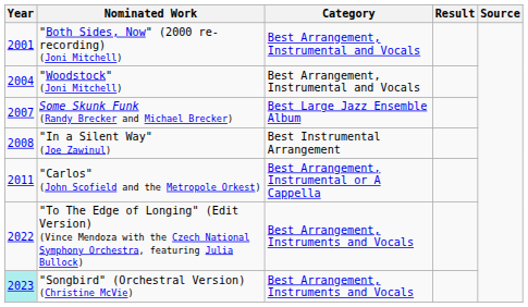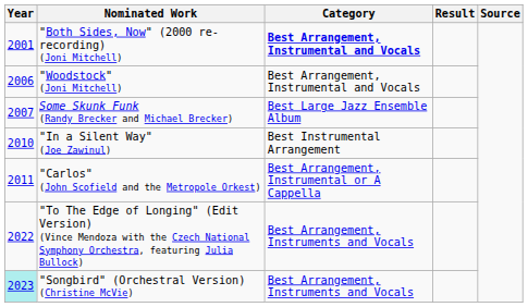"Both Sides, Now" (2000 re-recording) (Joni Mitchell) | Category: normal -> bold
"Woodstock" (Joni Mitchell) | Year: 2004 -> 2006
"In a Silent Way" (Joe Zawinul) | Year: 2008 -> 2010
